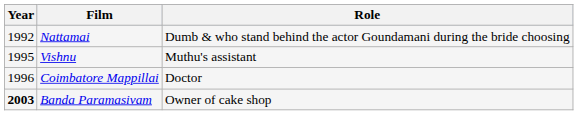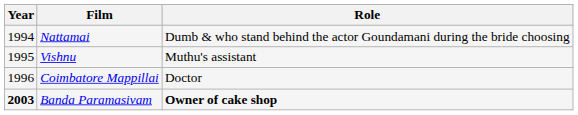Nattamai | Year: 1992 -> 1994
Banda Paramasivam | Role: normal -> bold
